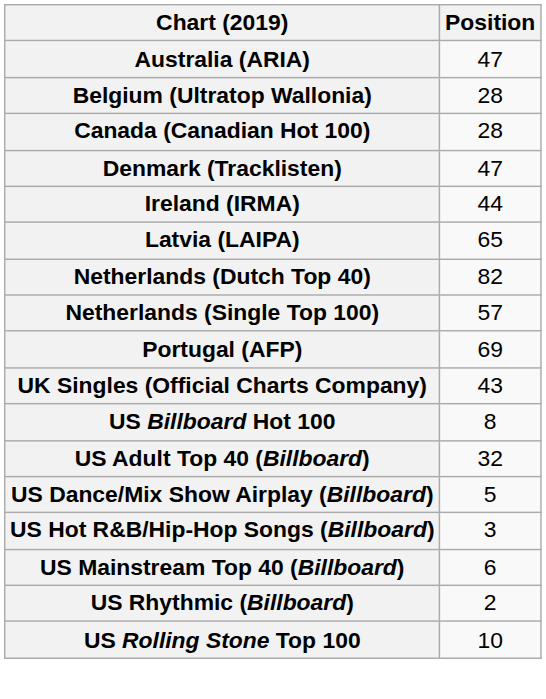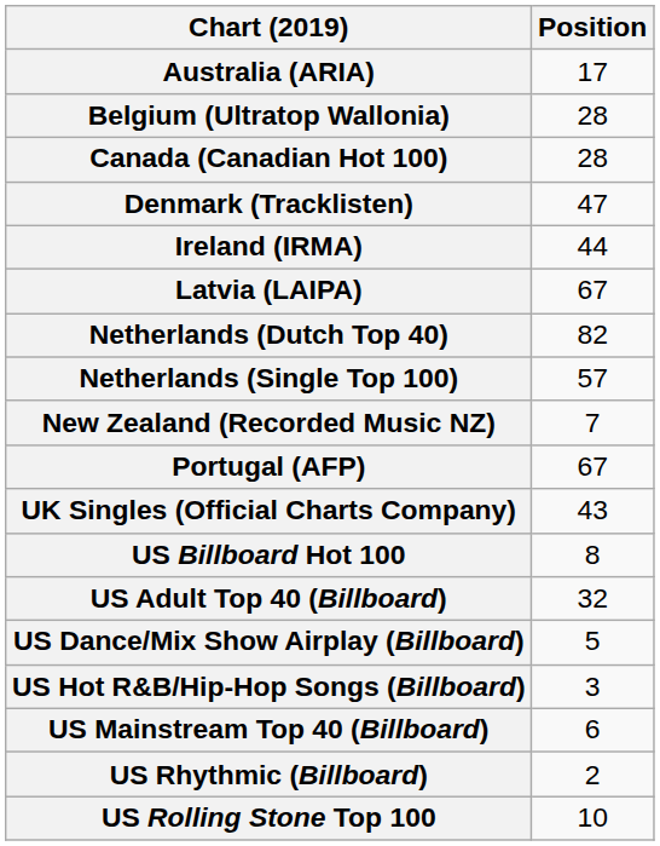Australia (ARIA) | Position: 47 -> 17
Latvia (LAIPA) | Position: 65 -> 67
+ row: New Zealand (Recorded Music NZ) | 7
Portugal (AFP) | Position: 69 -> 67
